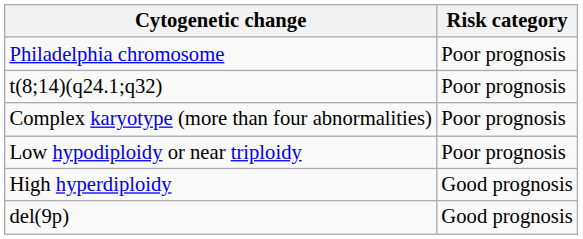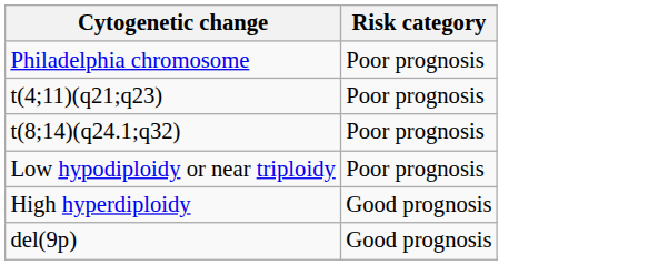+ row: t(4;11)(q21;q23) | Poor prognosis
- row: Complex karyotype (more than four abnormalities) | Poor prognosis
